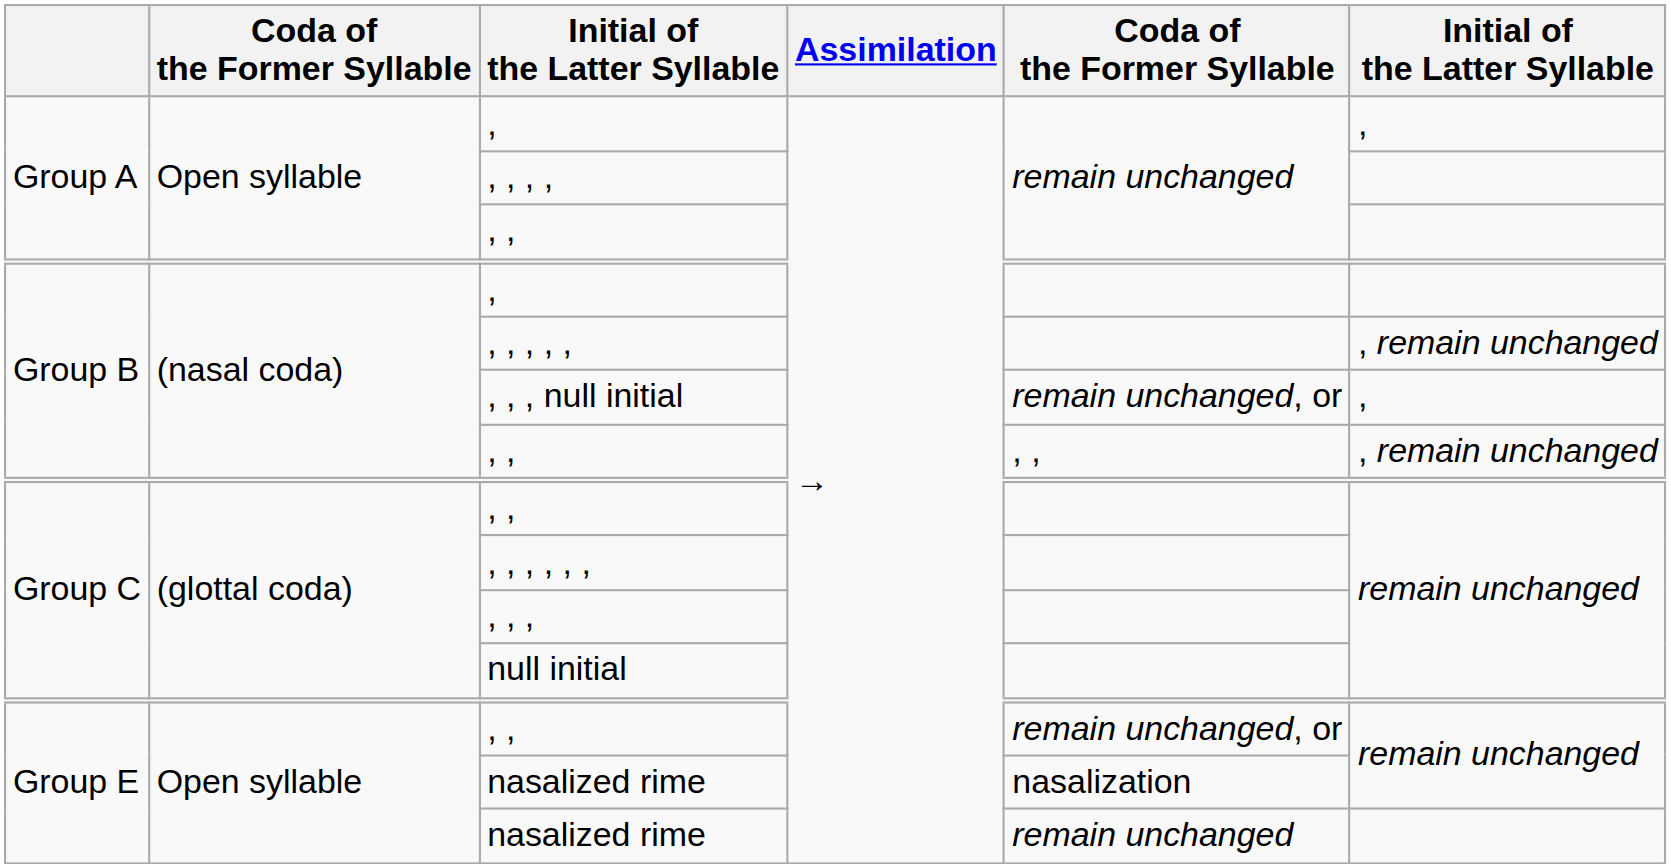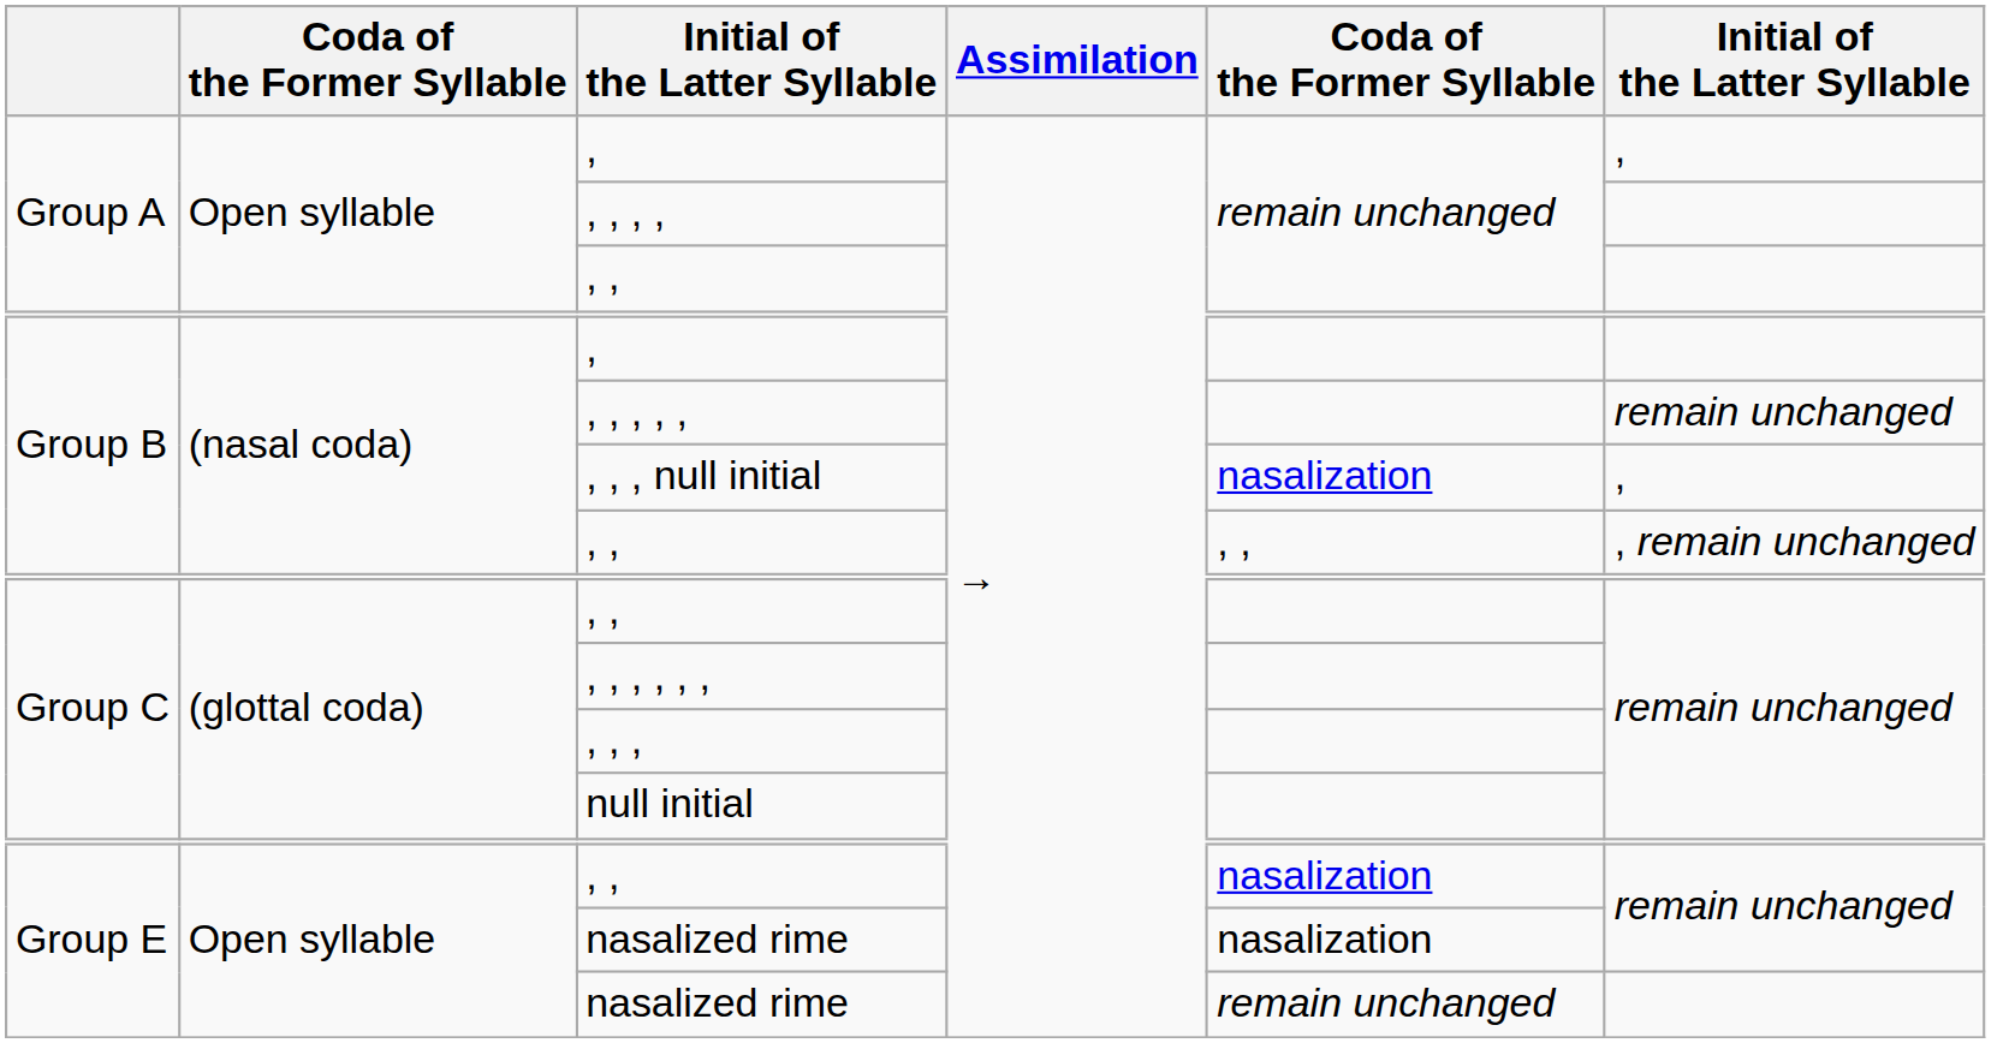, , , , , | column 6: , remain unchanged -> remain unchanged
, , , null initial | column 5: remain unchanged, or -> nasalization
Group E / , , | column 5: remain unchanged, or -> nasalization
